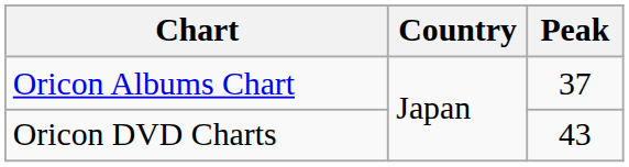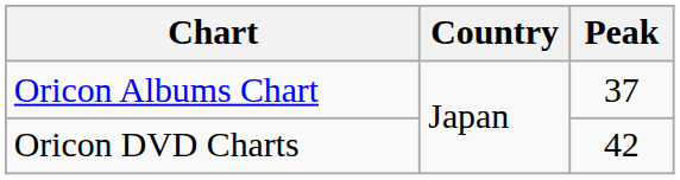Oricon DVD Charts | Peak: 43 -> 42
